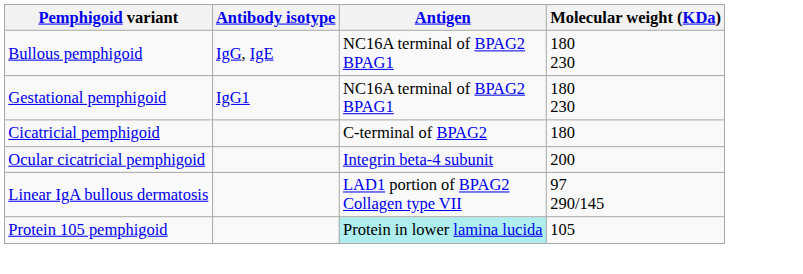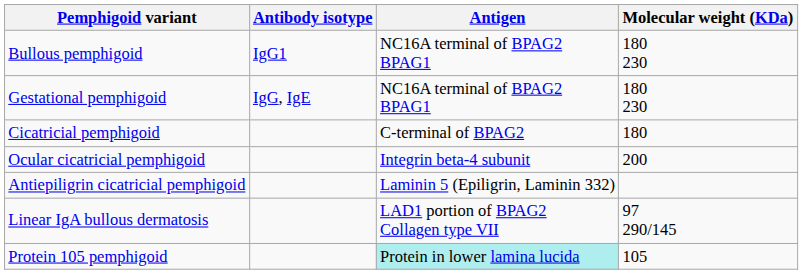Bullous pemphigoid | Antibody isotype: IgG, IgE -> IgG1
Gestational pemphigoid | Antibody isotype: IgG1 -> IgG, IgE
+ row: Antiepiligrin cicatricial pemphigoid | Laminin 5 (Epiligrin, Laminin 332)
